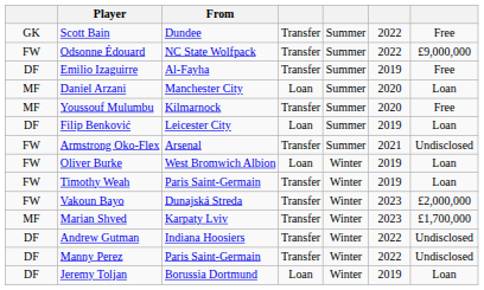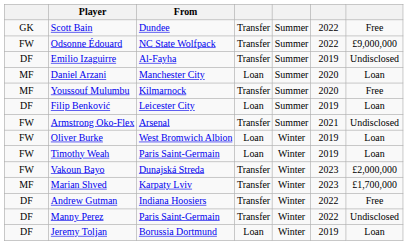Emilio Izaguirre | column 7: Free -> Undisclosed
Timothy Weah | column 4: Transfer -> Loan
Andrew Gutman | column 7: Undisclosed -> Free
